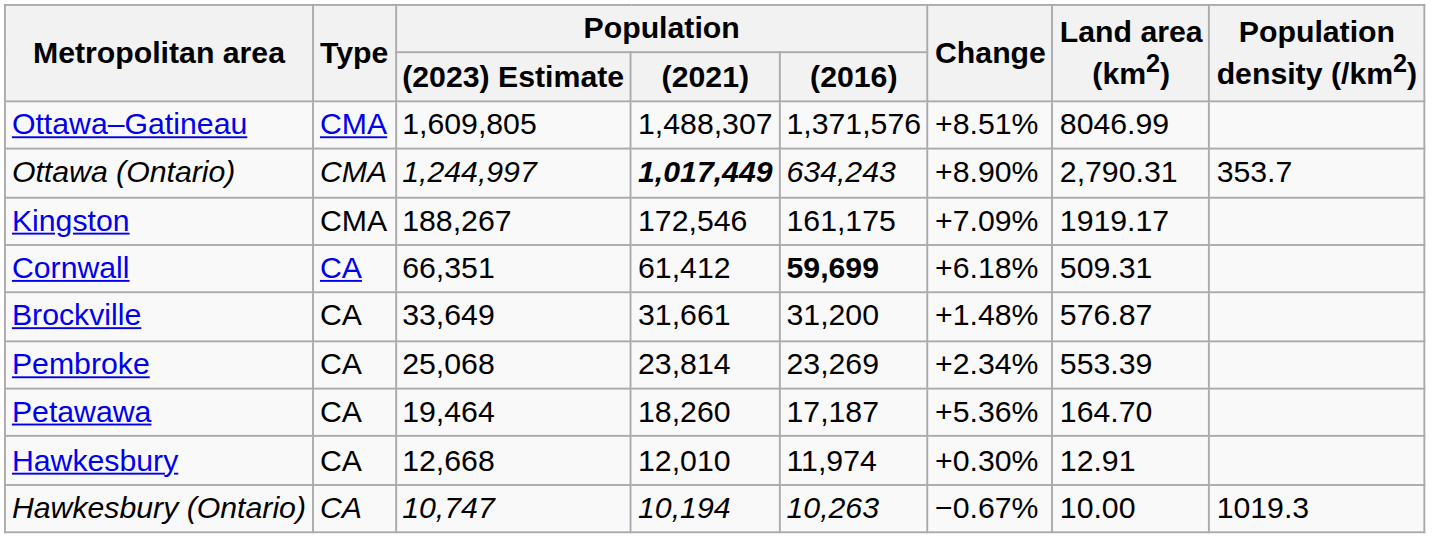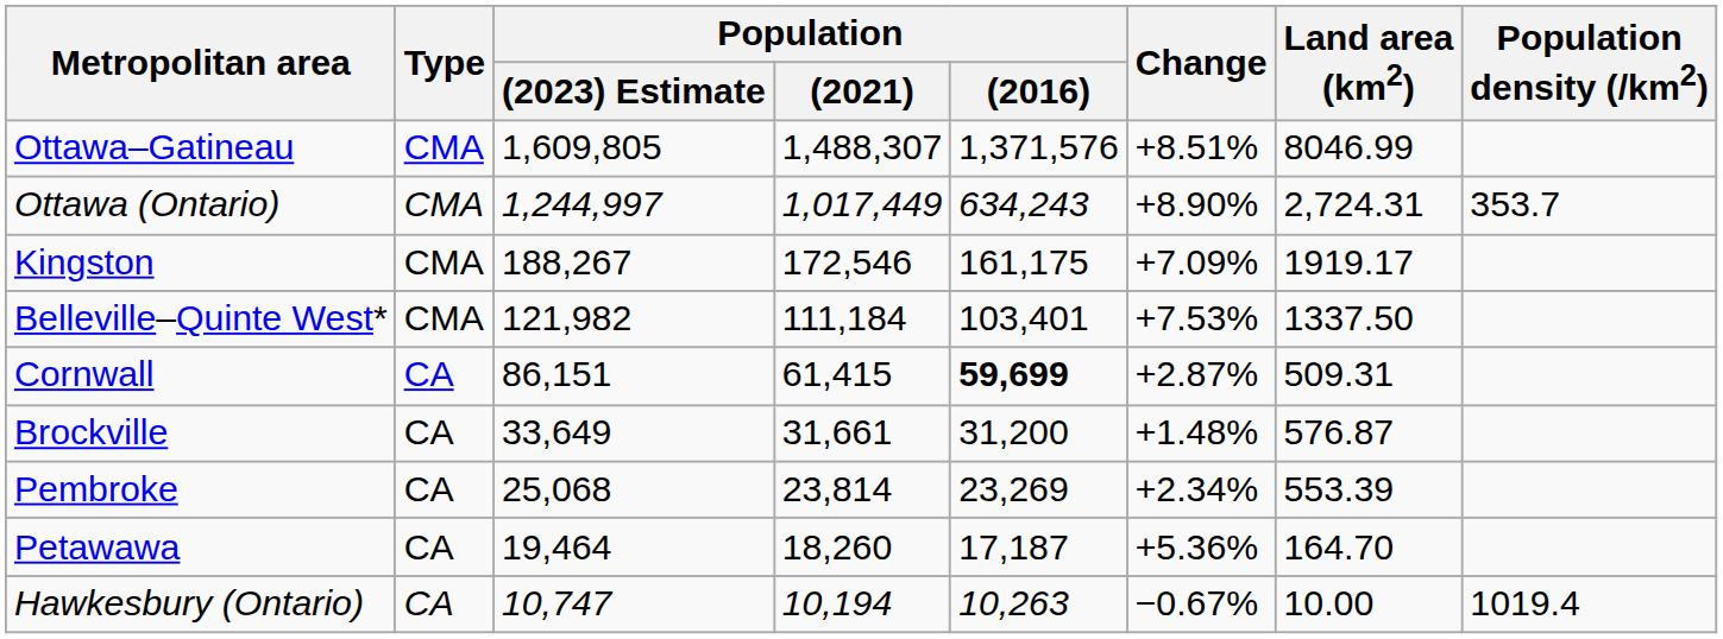Ottawa (Ontario) | Population / (2021): bold -> normal
Ottawa (Ontario) | Land area (km2): 2,790.31 -> 2,724.31
+ row: Belleville–Quinte West* | CMA | 121,982 | 111,184 | 103,401 | +7.53% | 1337.50
Cornwall | Population / (2023) Estimate: 66,351 -> 86,151
Cornwall | Population / (2021): 61,412 -> 61,415
Cornwall | Change: +6.18% -> +2.87%
- row: Hawkesbury | CA | 12,668 | 12,010 | 11,974 | +0.30% | 12.91
Hawkesbury (Ontario) | Population density (/km2): 1019.3 -> 1019.4
